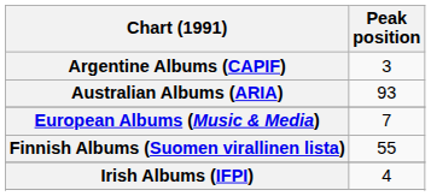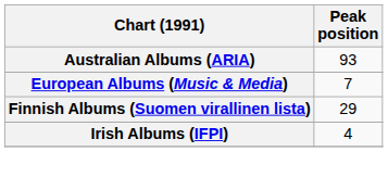- row: Argentine Albums (CAPIF) | 3
Finnish Albums (Suomen virallinen lista) | Peak position: 55 -> 29
